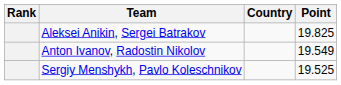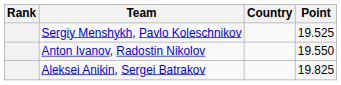rows swapped: Aleksei Anikin, Sergei Batrakov <-> Sergiy Menshykh, Pavlo Koleschnikov
Anton Ivanov, Radostin Nikolov | Point: 19.549 -> 19.550
